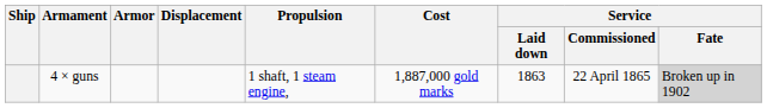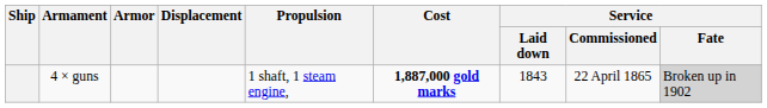4 × guns | Cost: normal -> bold
4 × guns | Service / Laid down: 1863 -> 1843
